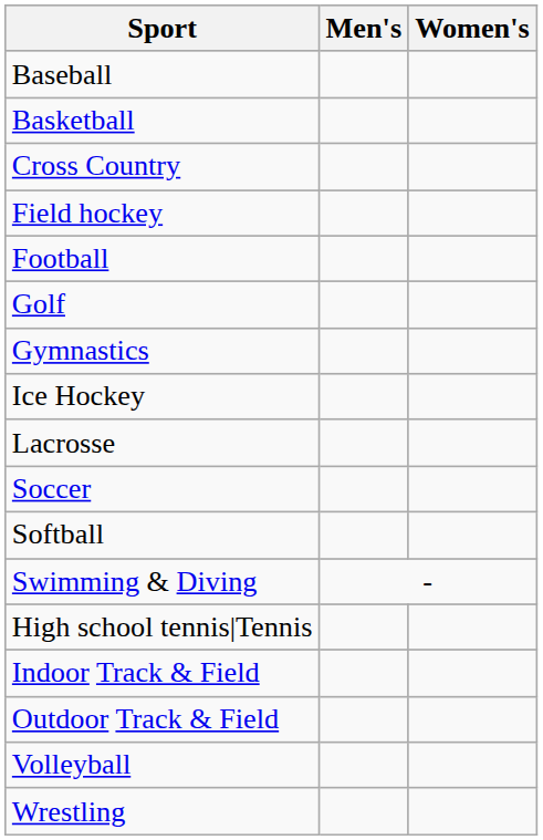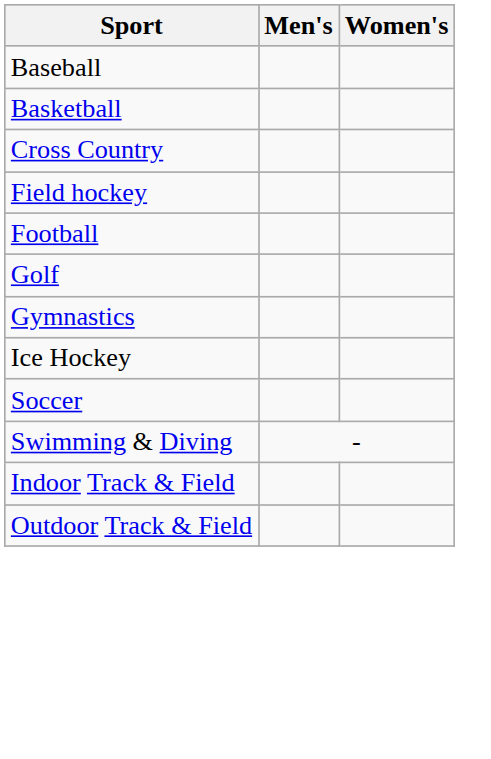- row: Lacrosse
- row: Softball
- row: High school tennis|Tennis
- row: Volleyball
- row: Wrestling
